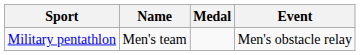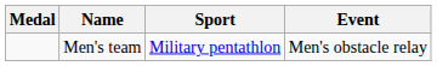columns swapped: Medal <-> Sport
